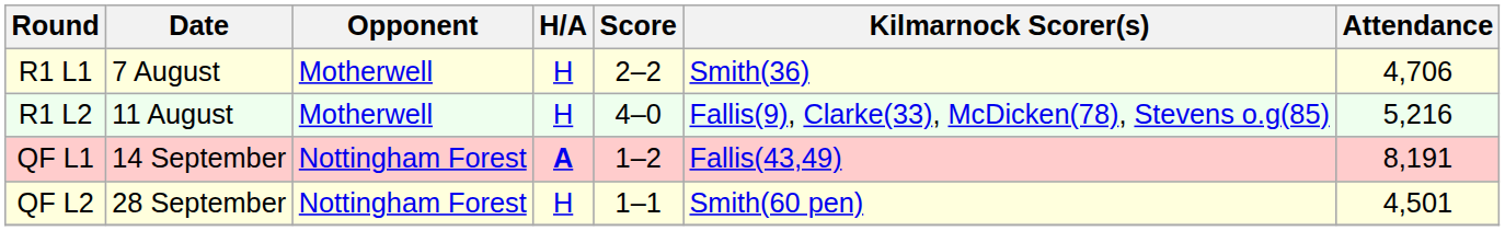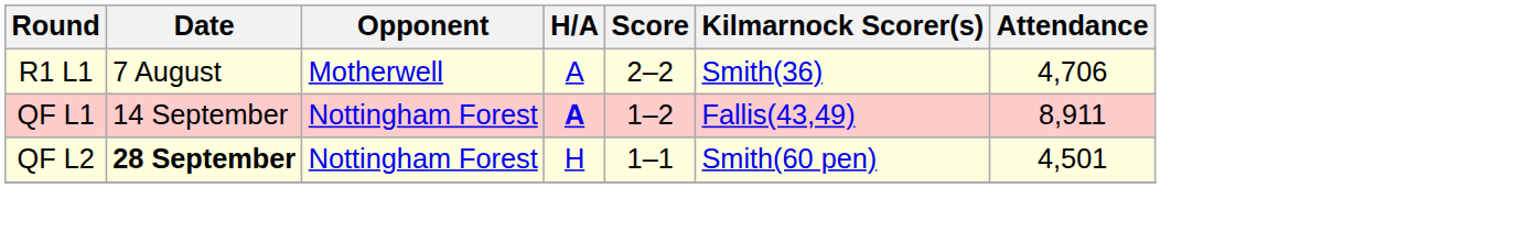R1 L1 | H/A: H -> A
- row: R1 L2 | 11 August | Motherwell | H | 4–0 | Fallis(9), Clarke(33), McDicken(78), Stevens o.g(85) | 5,216
QF L1 | Attendance: 8,191 -> 8,911
QF L2 | Date: normal -> bold
